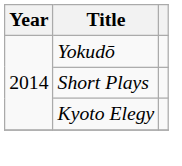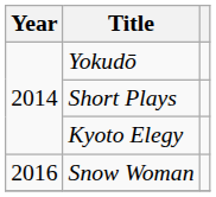+ row: 2016 | Snow Woman
